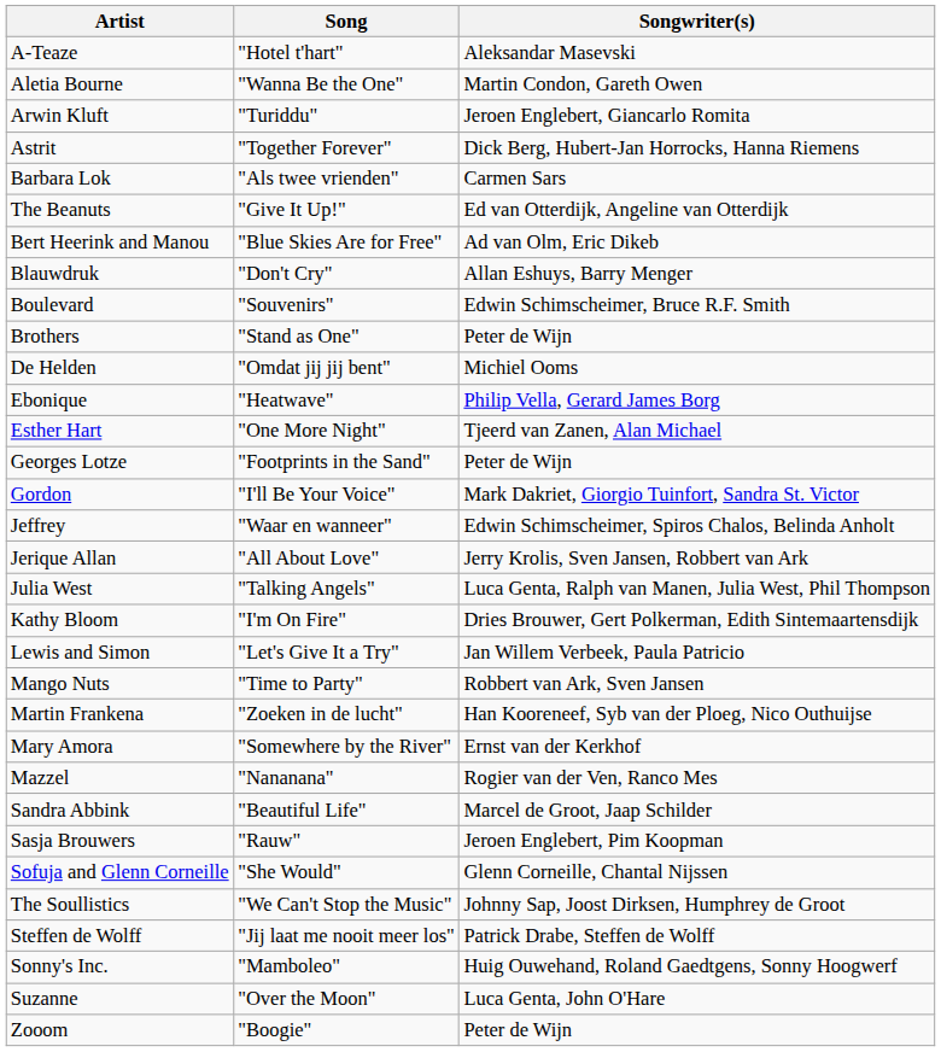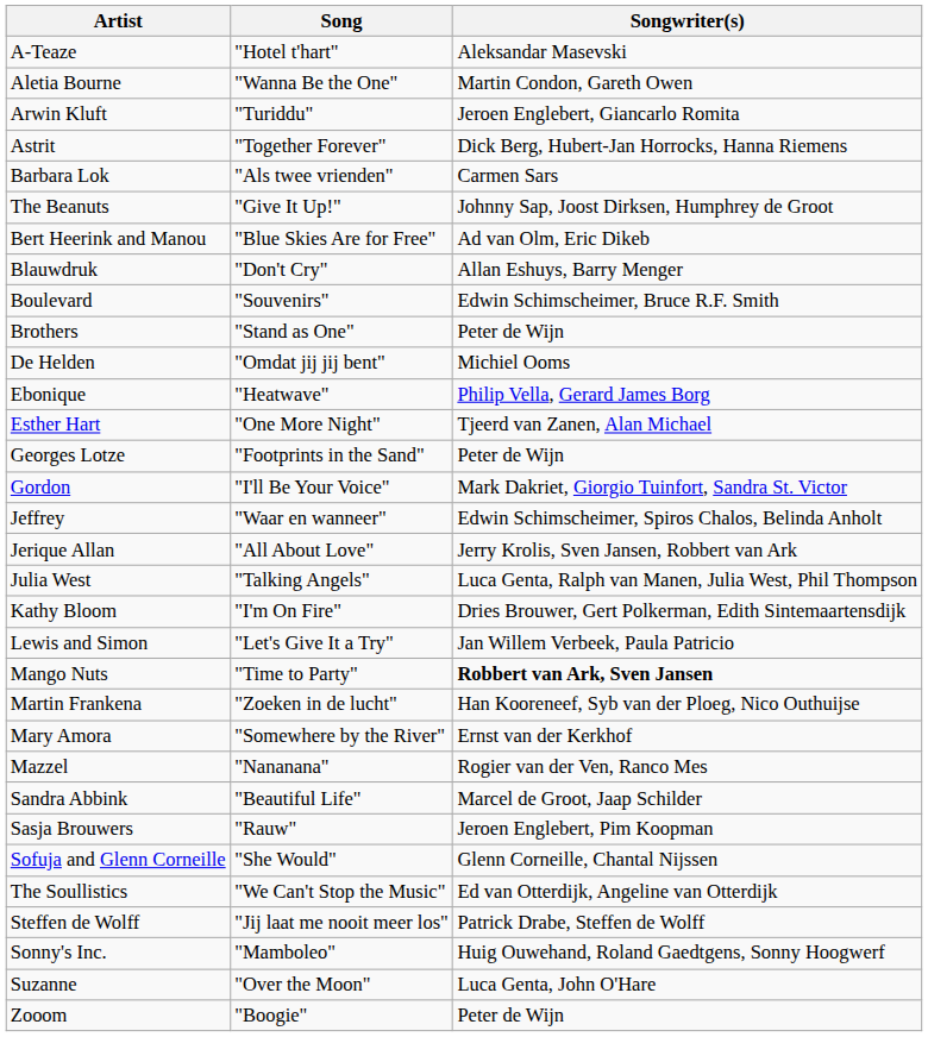The Beanuts | Songwriter(s): Ed van Otterdijk, Angeline van Otterdijk -> Johnny Sap, Joost Dirksen, Humphrey de Groot
Mango Nuts | Songwriter(s): normal -> bold
The Soullistics | Songwriter(s): Johnny Sap, Joost Dirksen, Humphrey de Groot -> Ed van Otterdijk, Angeline van Otterdijk
